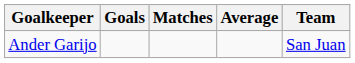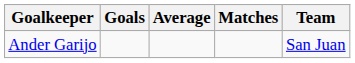columns swapped: Matches <-> Average
